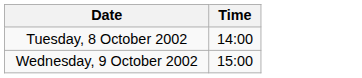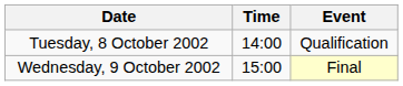+ column: Event | Qualification | Final
